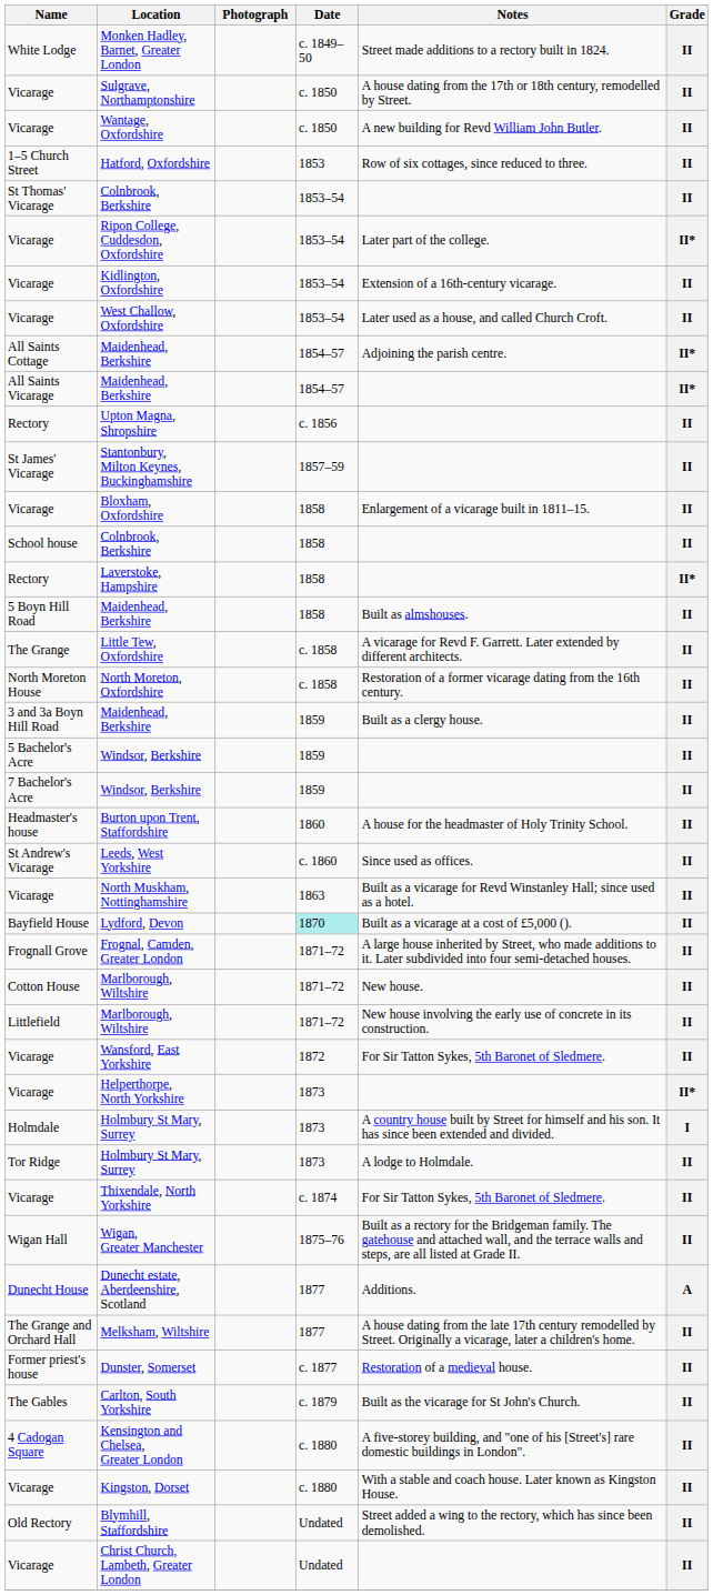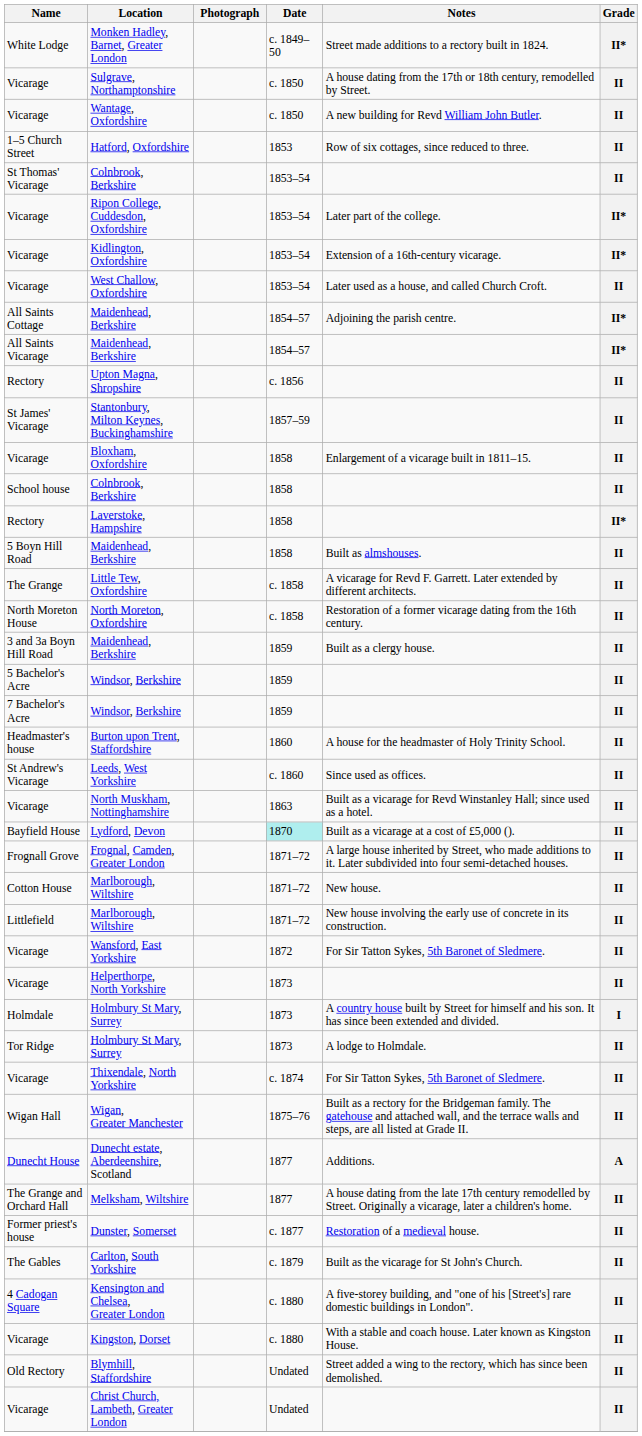Monken Hadley, Barnet, Greater London | Grade: II -> II*
Kidlington, Oxfordshire | Grade: II -> II*
Helperthorpe, North Yorkshire | Grade: II* -> II
